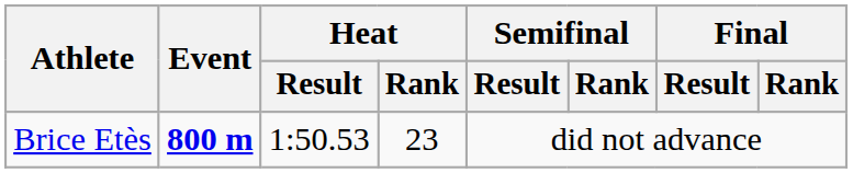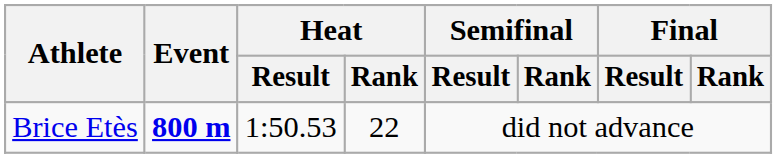Brice Etès | Heat / Rank: 23 -> 22
